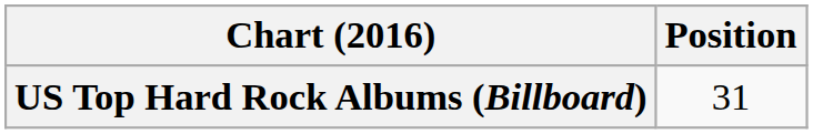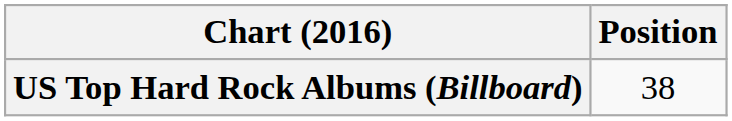US Top Hard Rock Albums (Billboard) | Position: 31 -> 38
